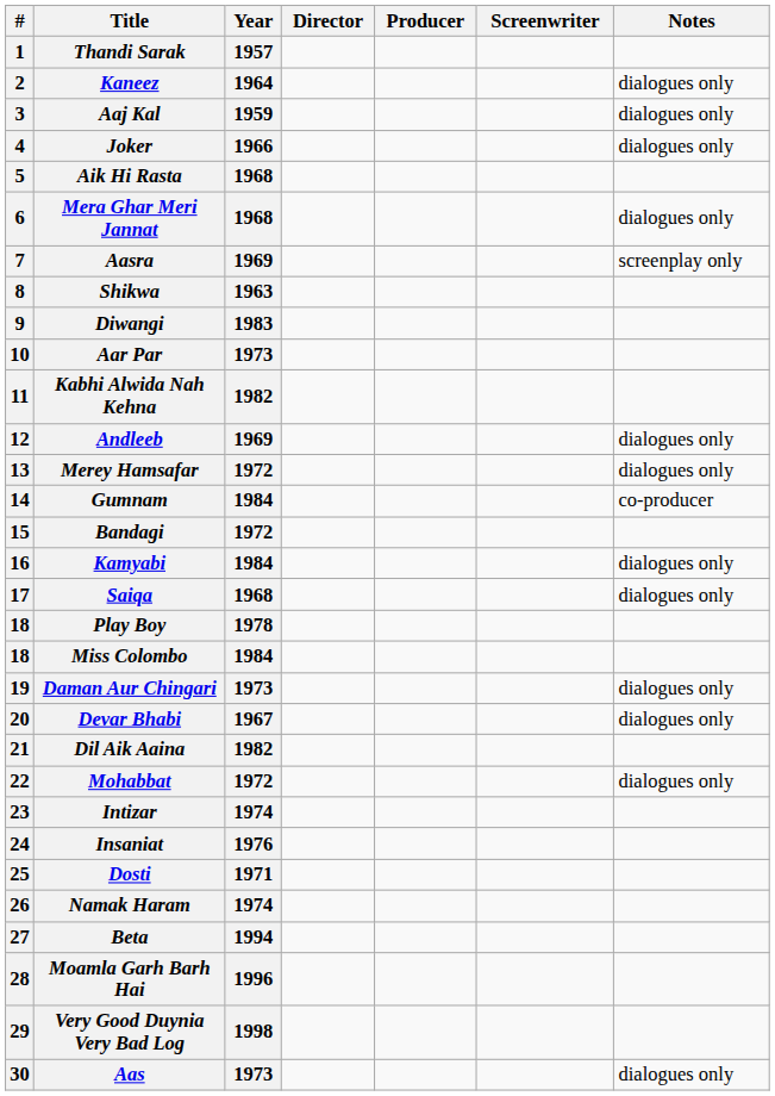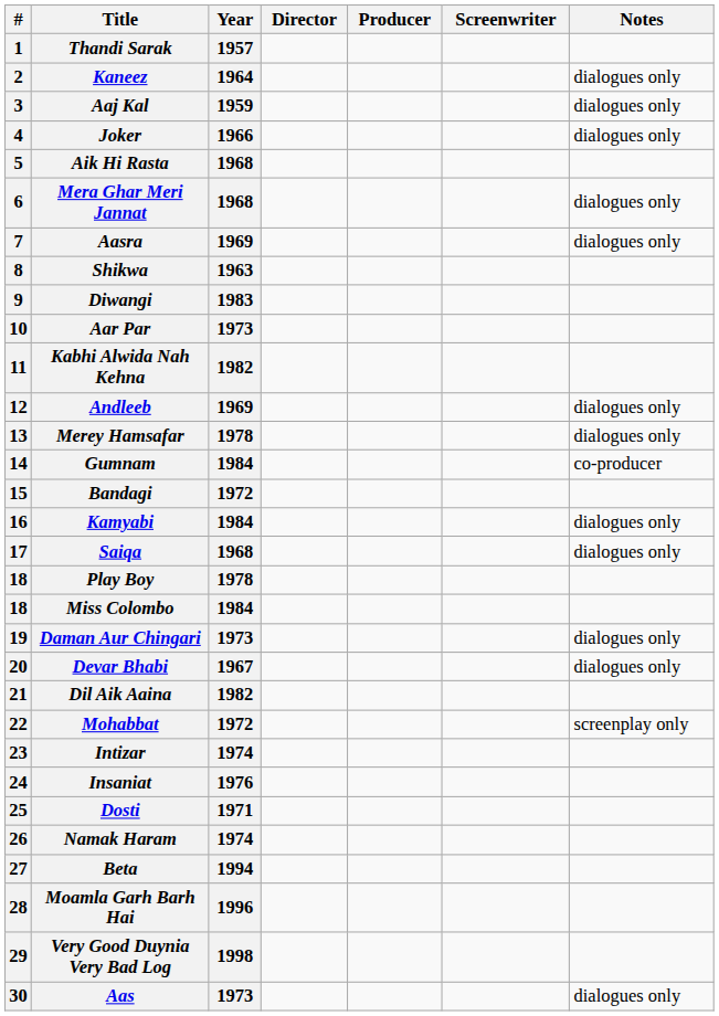Aasra | Notes: screenplay only -> dialogues only
Merey Hamsafar | Year: 1972 -> 1978
Mohabbat | Notes: dialogues only -> screenplay only
